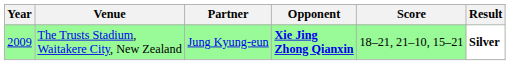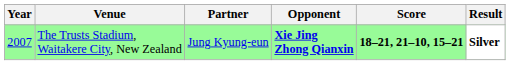The Trusts Stadium, Waitakere City, New Zealand | Year: 2009 -> 2007
The Trusts Stadium, Waitakere City, New Zealand | Score: normal -> bold
